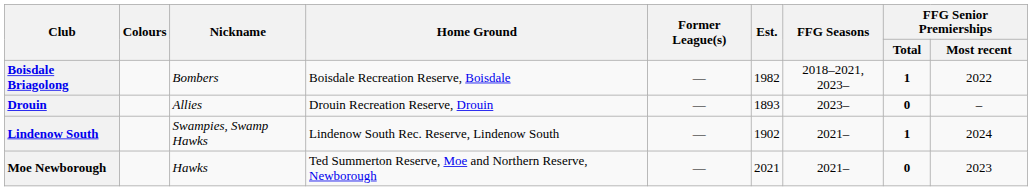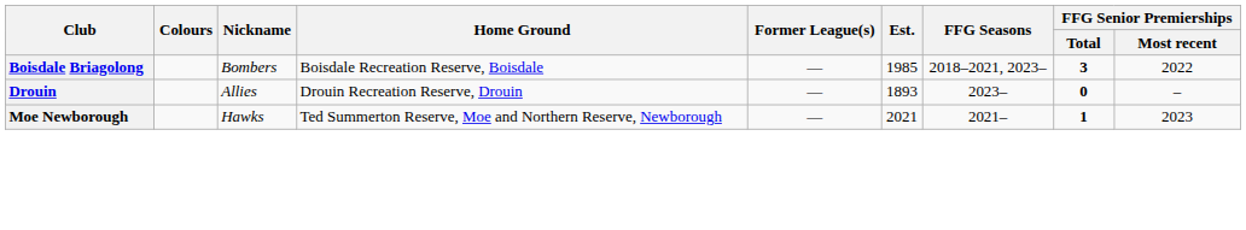Boisdale Briagolong | Est.: 1982 -> 1985
Boisdale Briagolong | FFG Senior Premierships / Total: 1 -> 3
- row: Lindenow South | Swampies, Swamp Hawks | Lindenow South Rec. Reserve, Lindenow South | — | 1902 | 2021– | 1 | 2024
Moe Newborough | FFG Senior Premierships / Total: 0 -> 1
